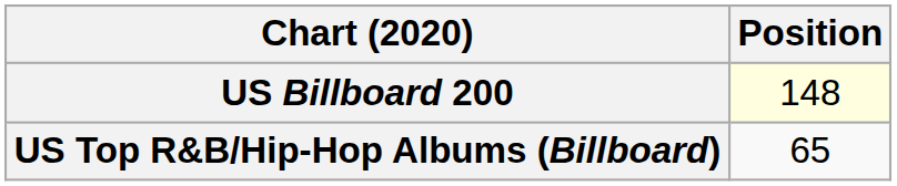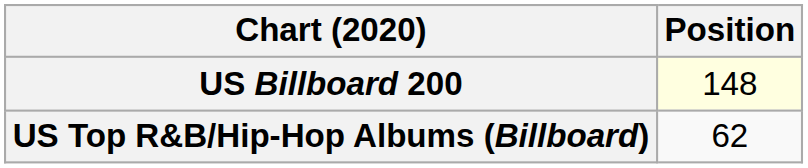US Top R&B/Hip-Hop Albums (Billboard) | Position: 65 -> 62
